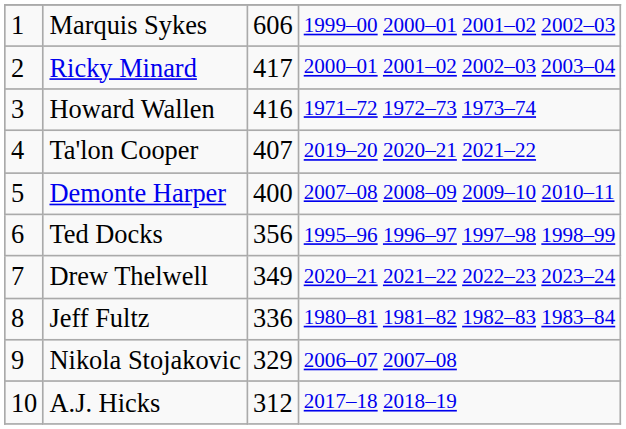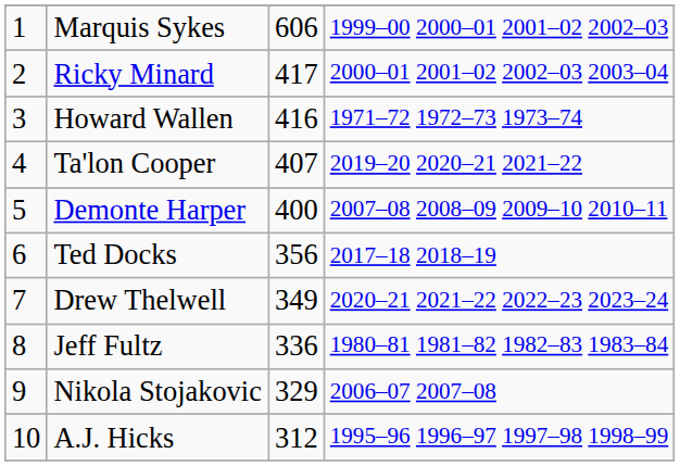Ted Docks | column 4: 1995–96 1996–97 1997–98 1998–99 -> 2017–18 2018–19
A.J. Hicks | column 4: 2017–18 2018–19 -> 1995–96 1996–97 1997–98 1998–99
